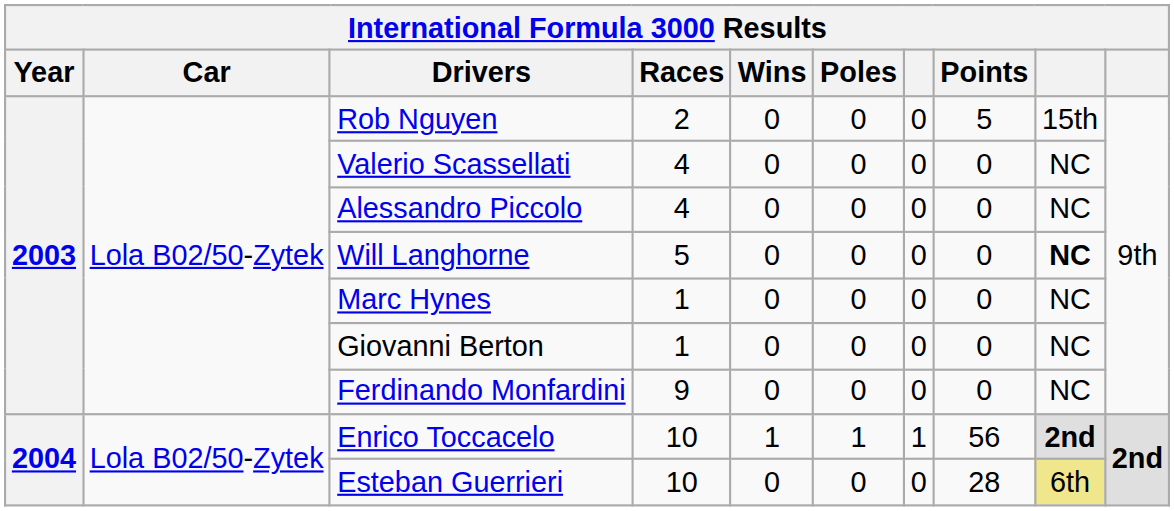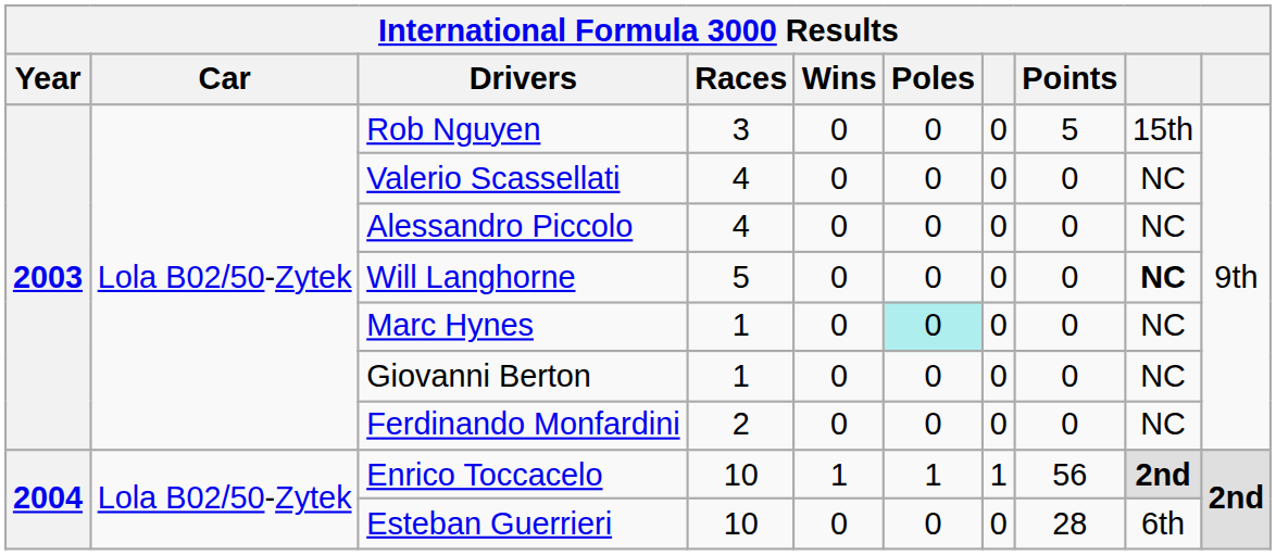Rob Nguyen | Races: 2 -> 3
Marc Hynes | Poles: no background -> paleturquoise background
Ferdinando Monfardini | Races: 9 -> 2
Esteban Guerrieri | column 9: khaki background -> no background
